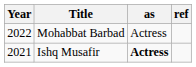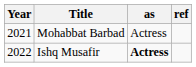Mohabbat Barbad | Year: 2022 -> 2021
Ishq Musafir | Year: 2021 -> 2022
